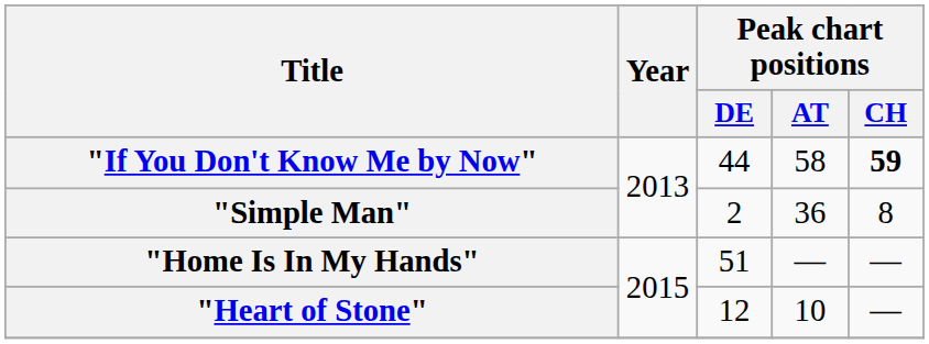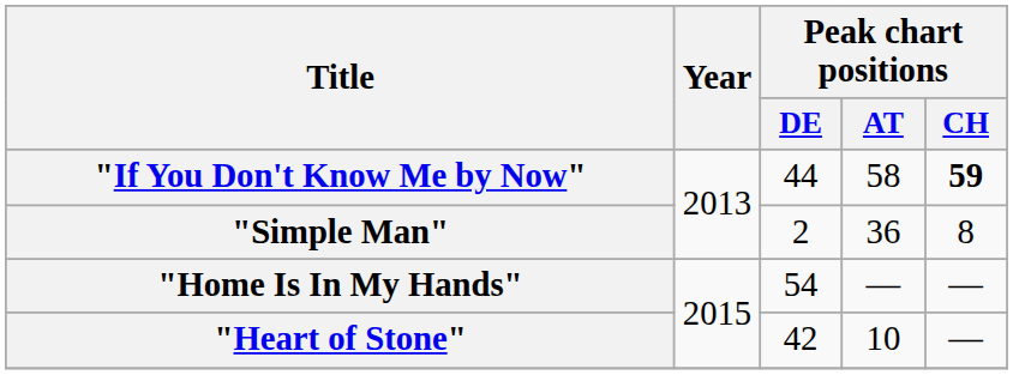"Home Is In My Hands" | Peak chart positions / DE: 51 -> 54
"Heart of Stone" | Peak chart positions / DE: 12 -> 42
